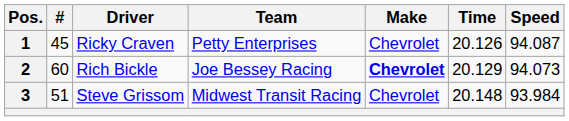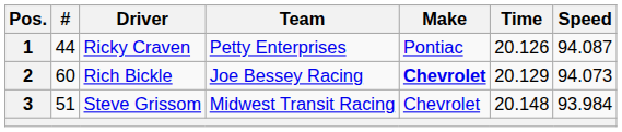1 | #: 45 -> 44
1 | Make: Chevrolet -> Pontiac
